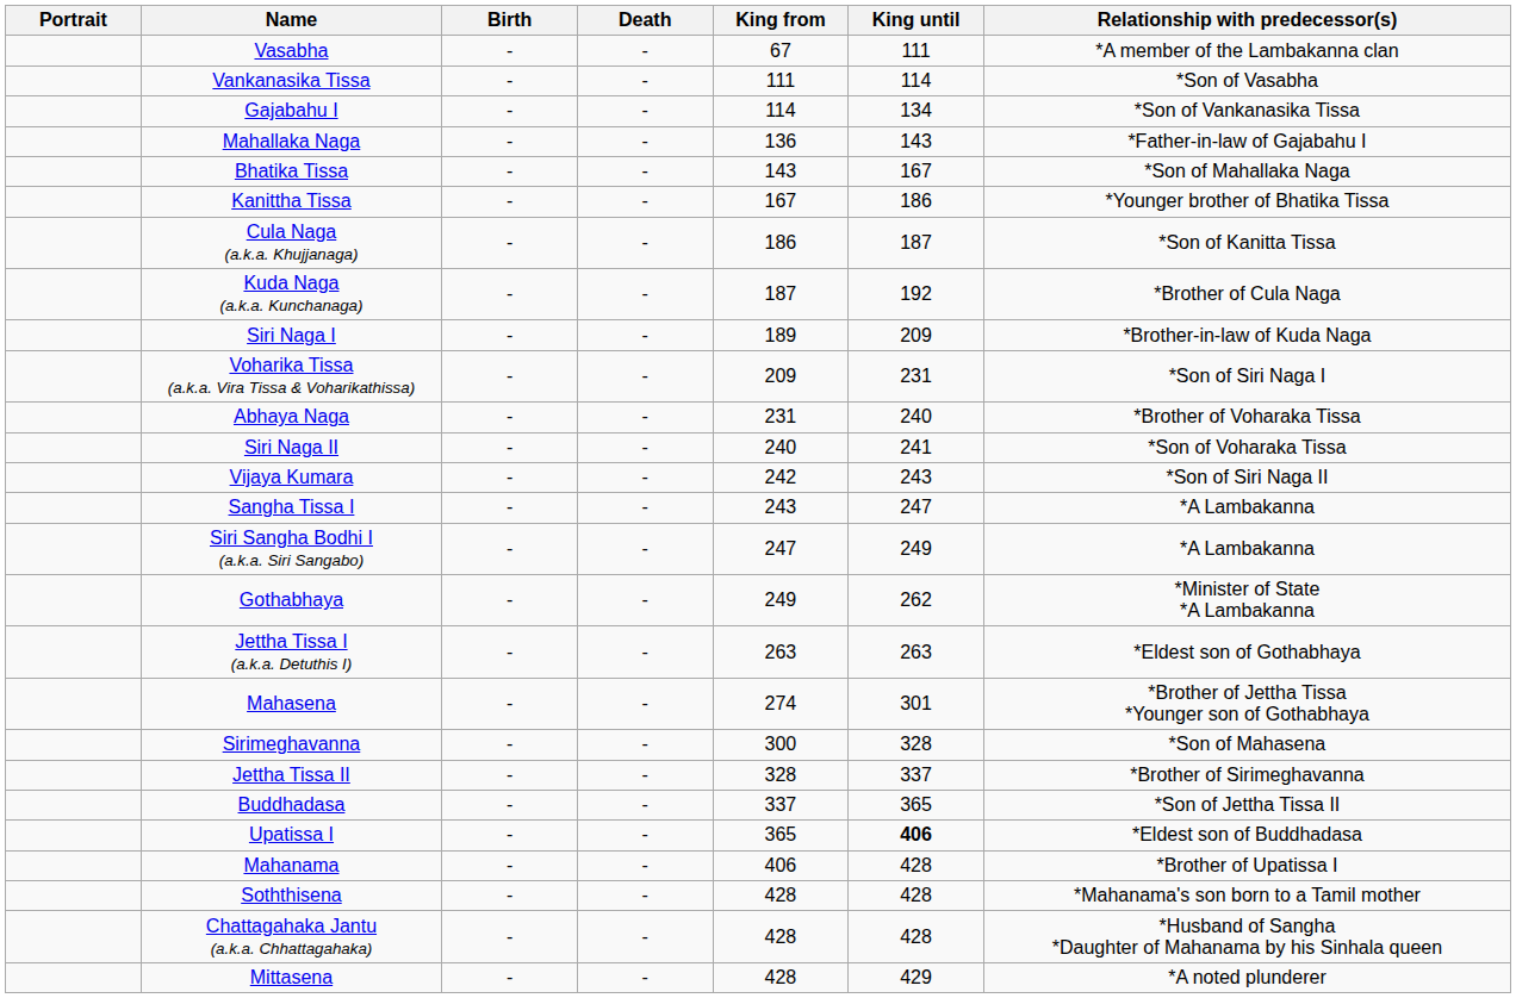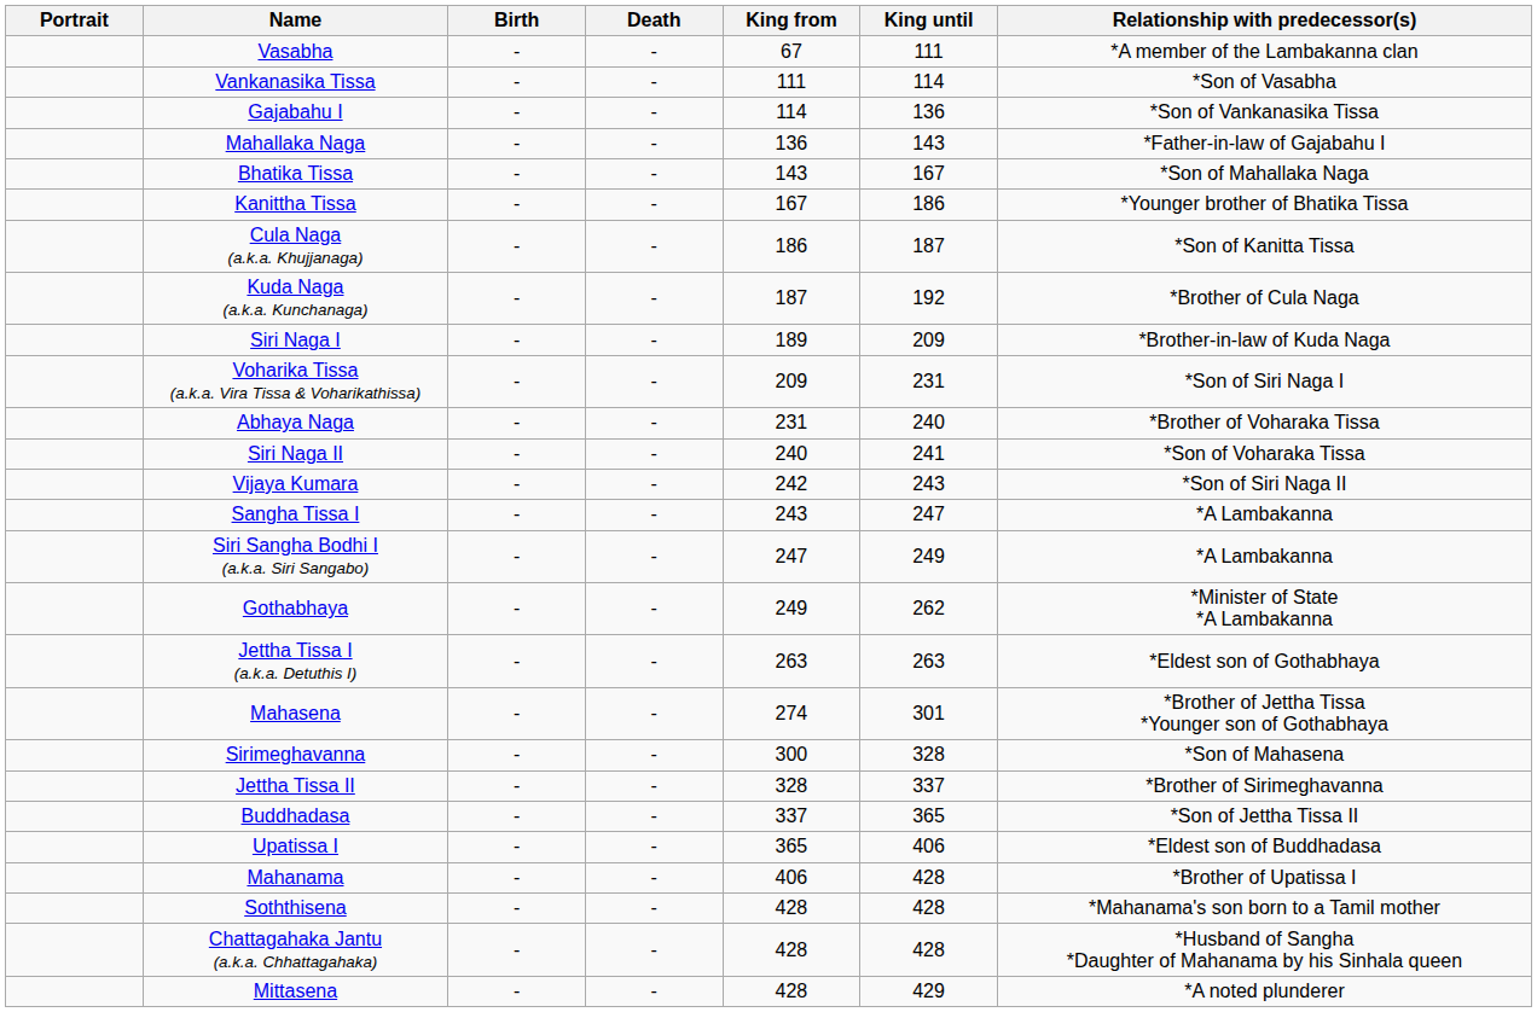Gajabahu I | King until: 134 -> 136
Upatissa I | King until: bold -> normal
